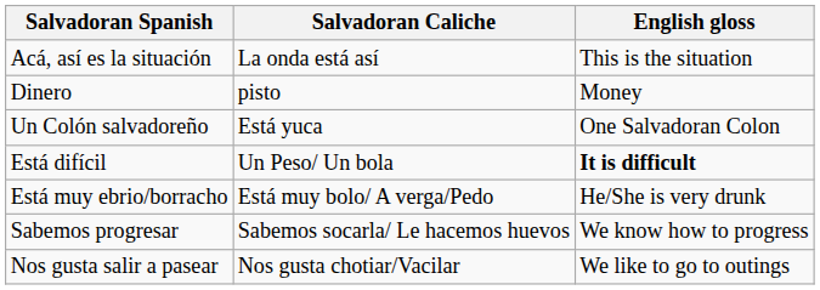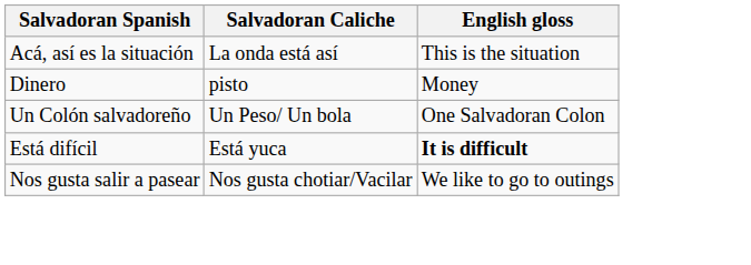Un Colón salvadoreño | Salvadoran Caliche: Está yuca -> Un Peso/ Un bola
Está difícil | Salvadoran Caliche: Un Peso/ Un bola -> Está yuca
- row: Está muy ebrio/borracho | Está muy bolo/ A verga/Pedo | He/She is very drunk
- row: Sabemos progresar | Sabemos socarla/ Le hacemos huevos | We know how to progress
